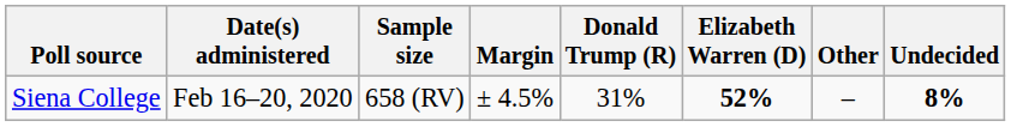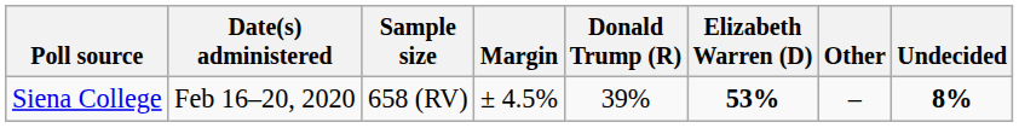Siena College | Donald Trump (R): 31% -> 39%
Siena College | Elizabeth Warren (D): 52% -> 53%
